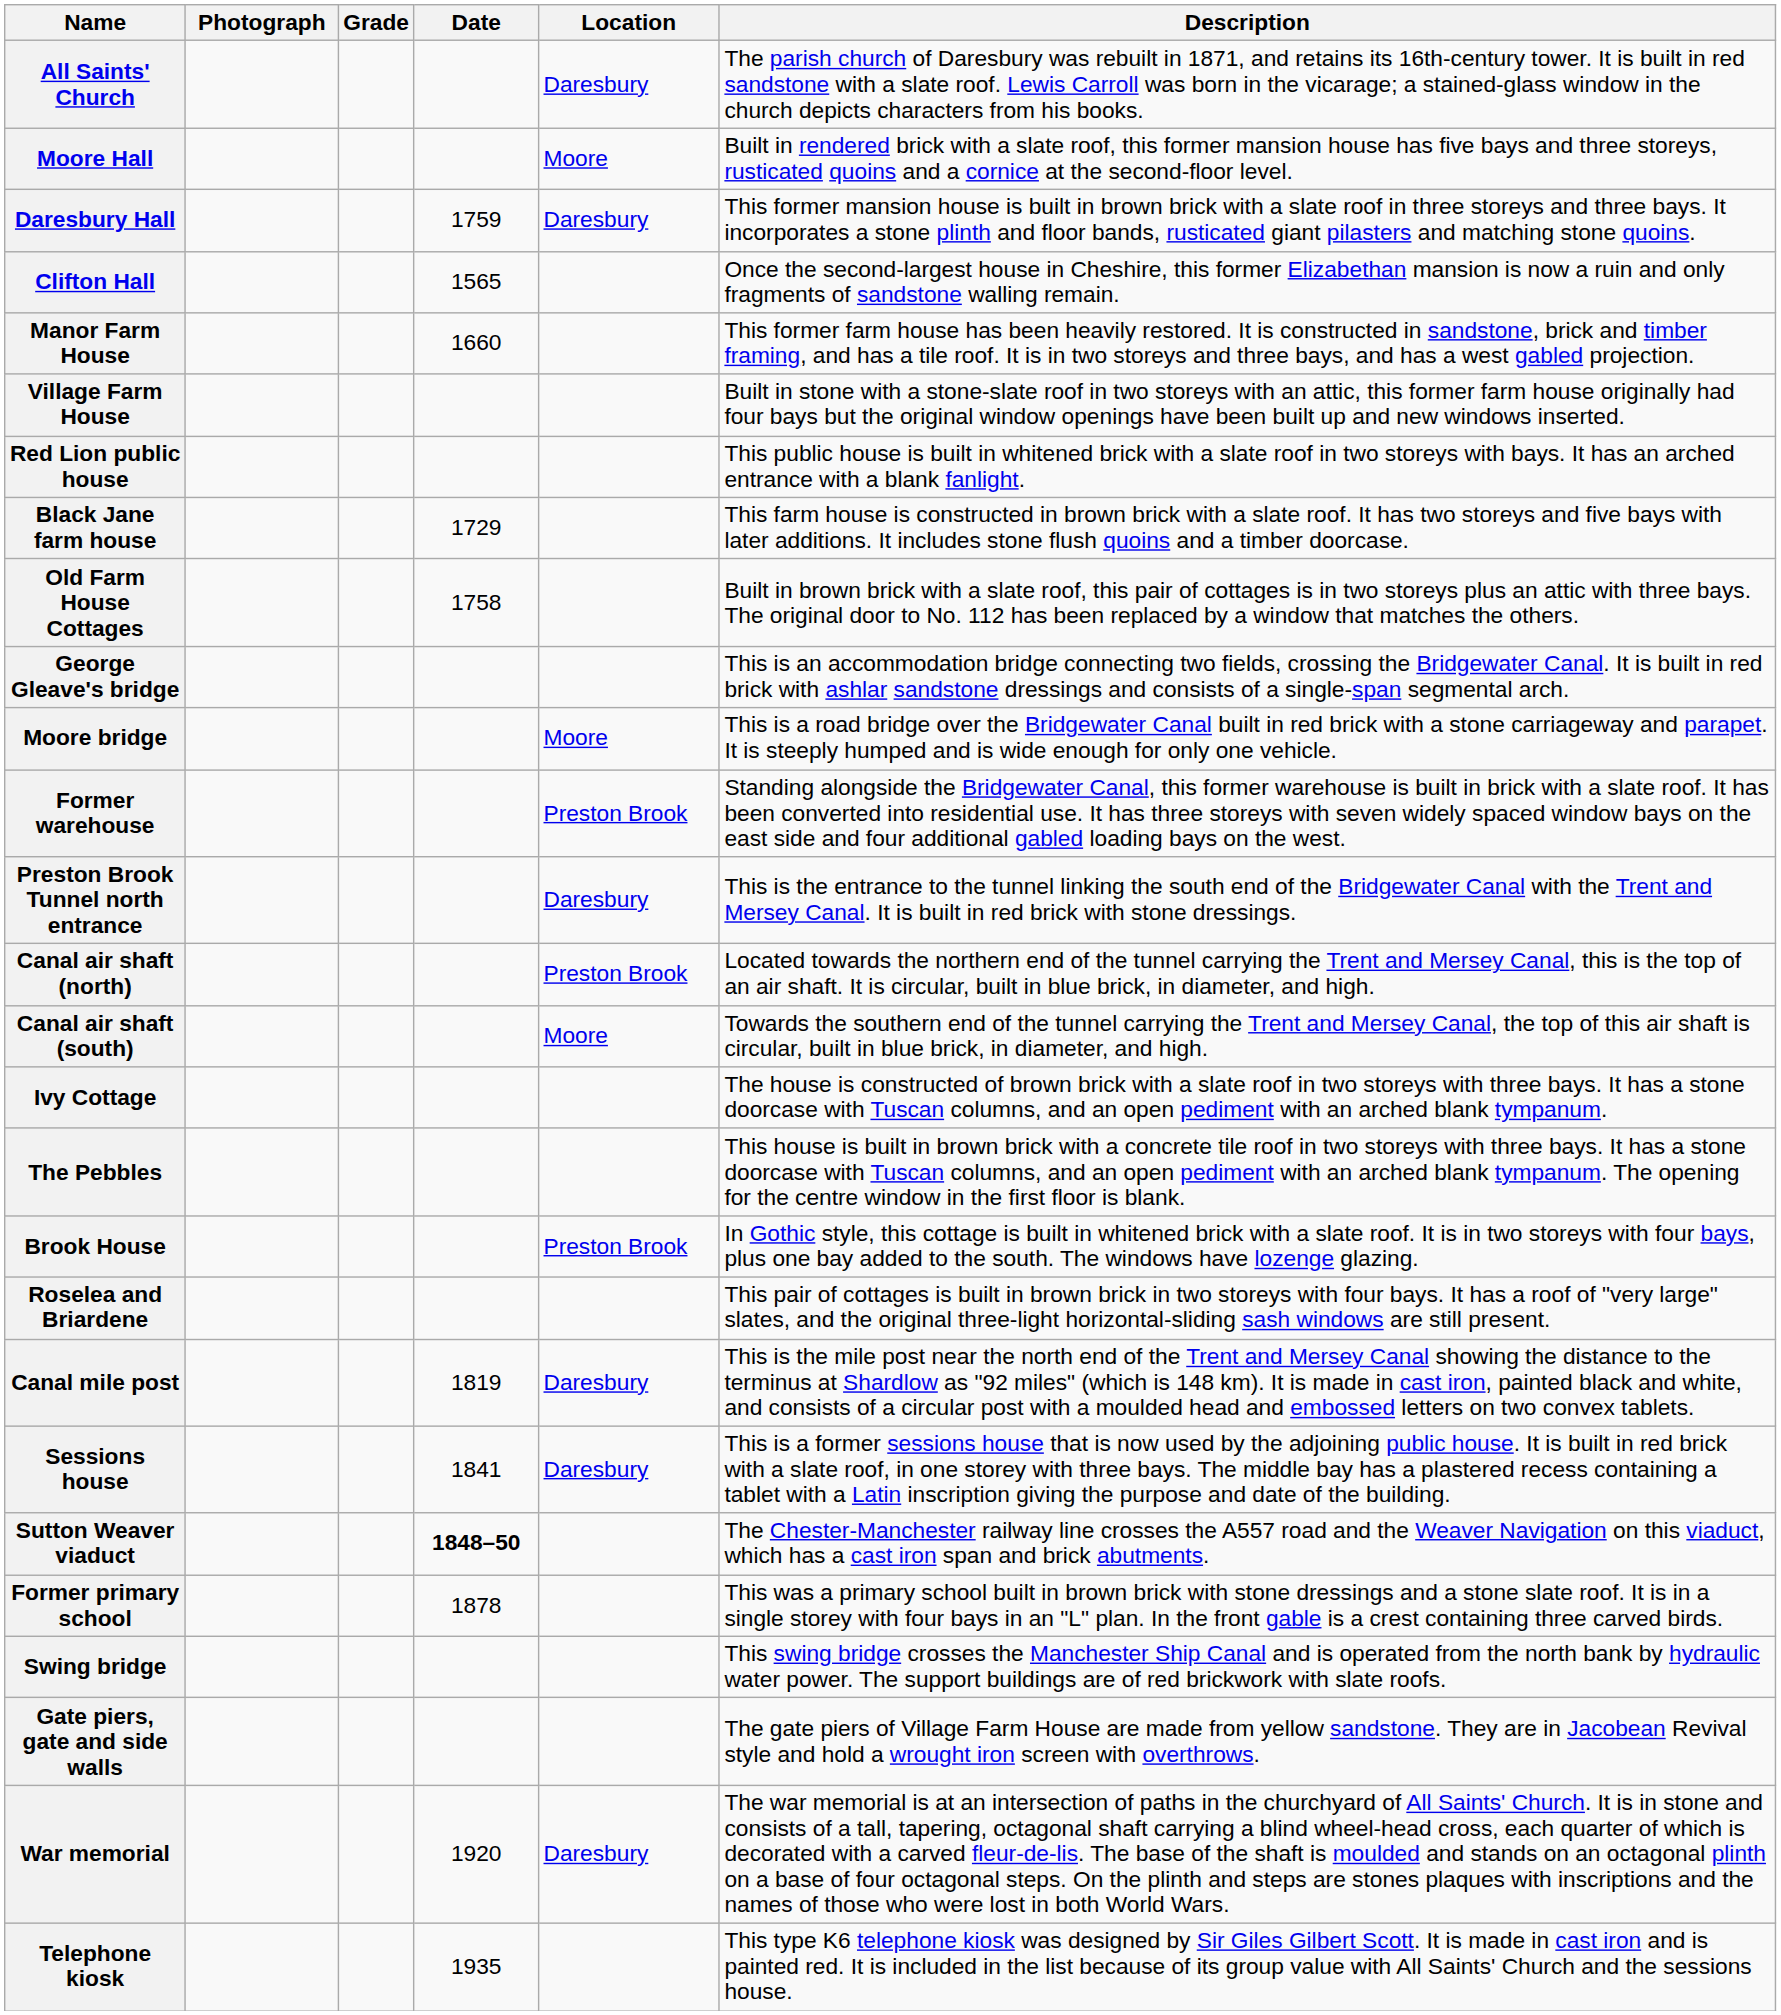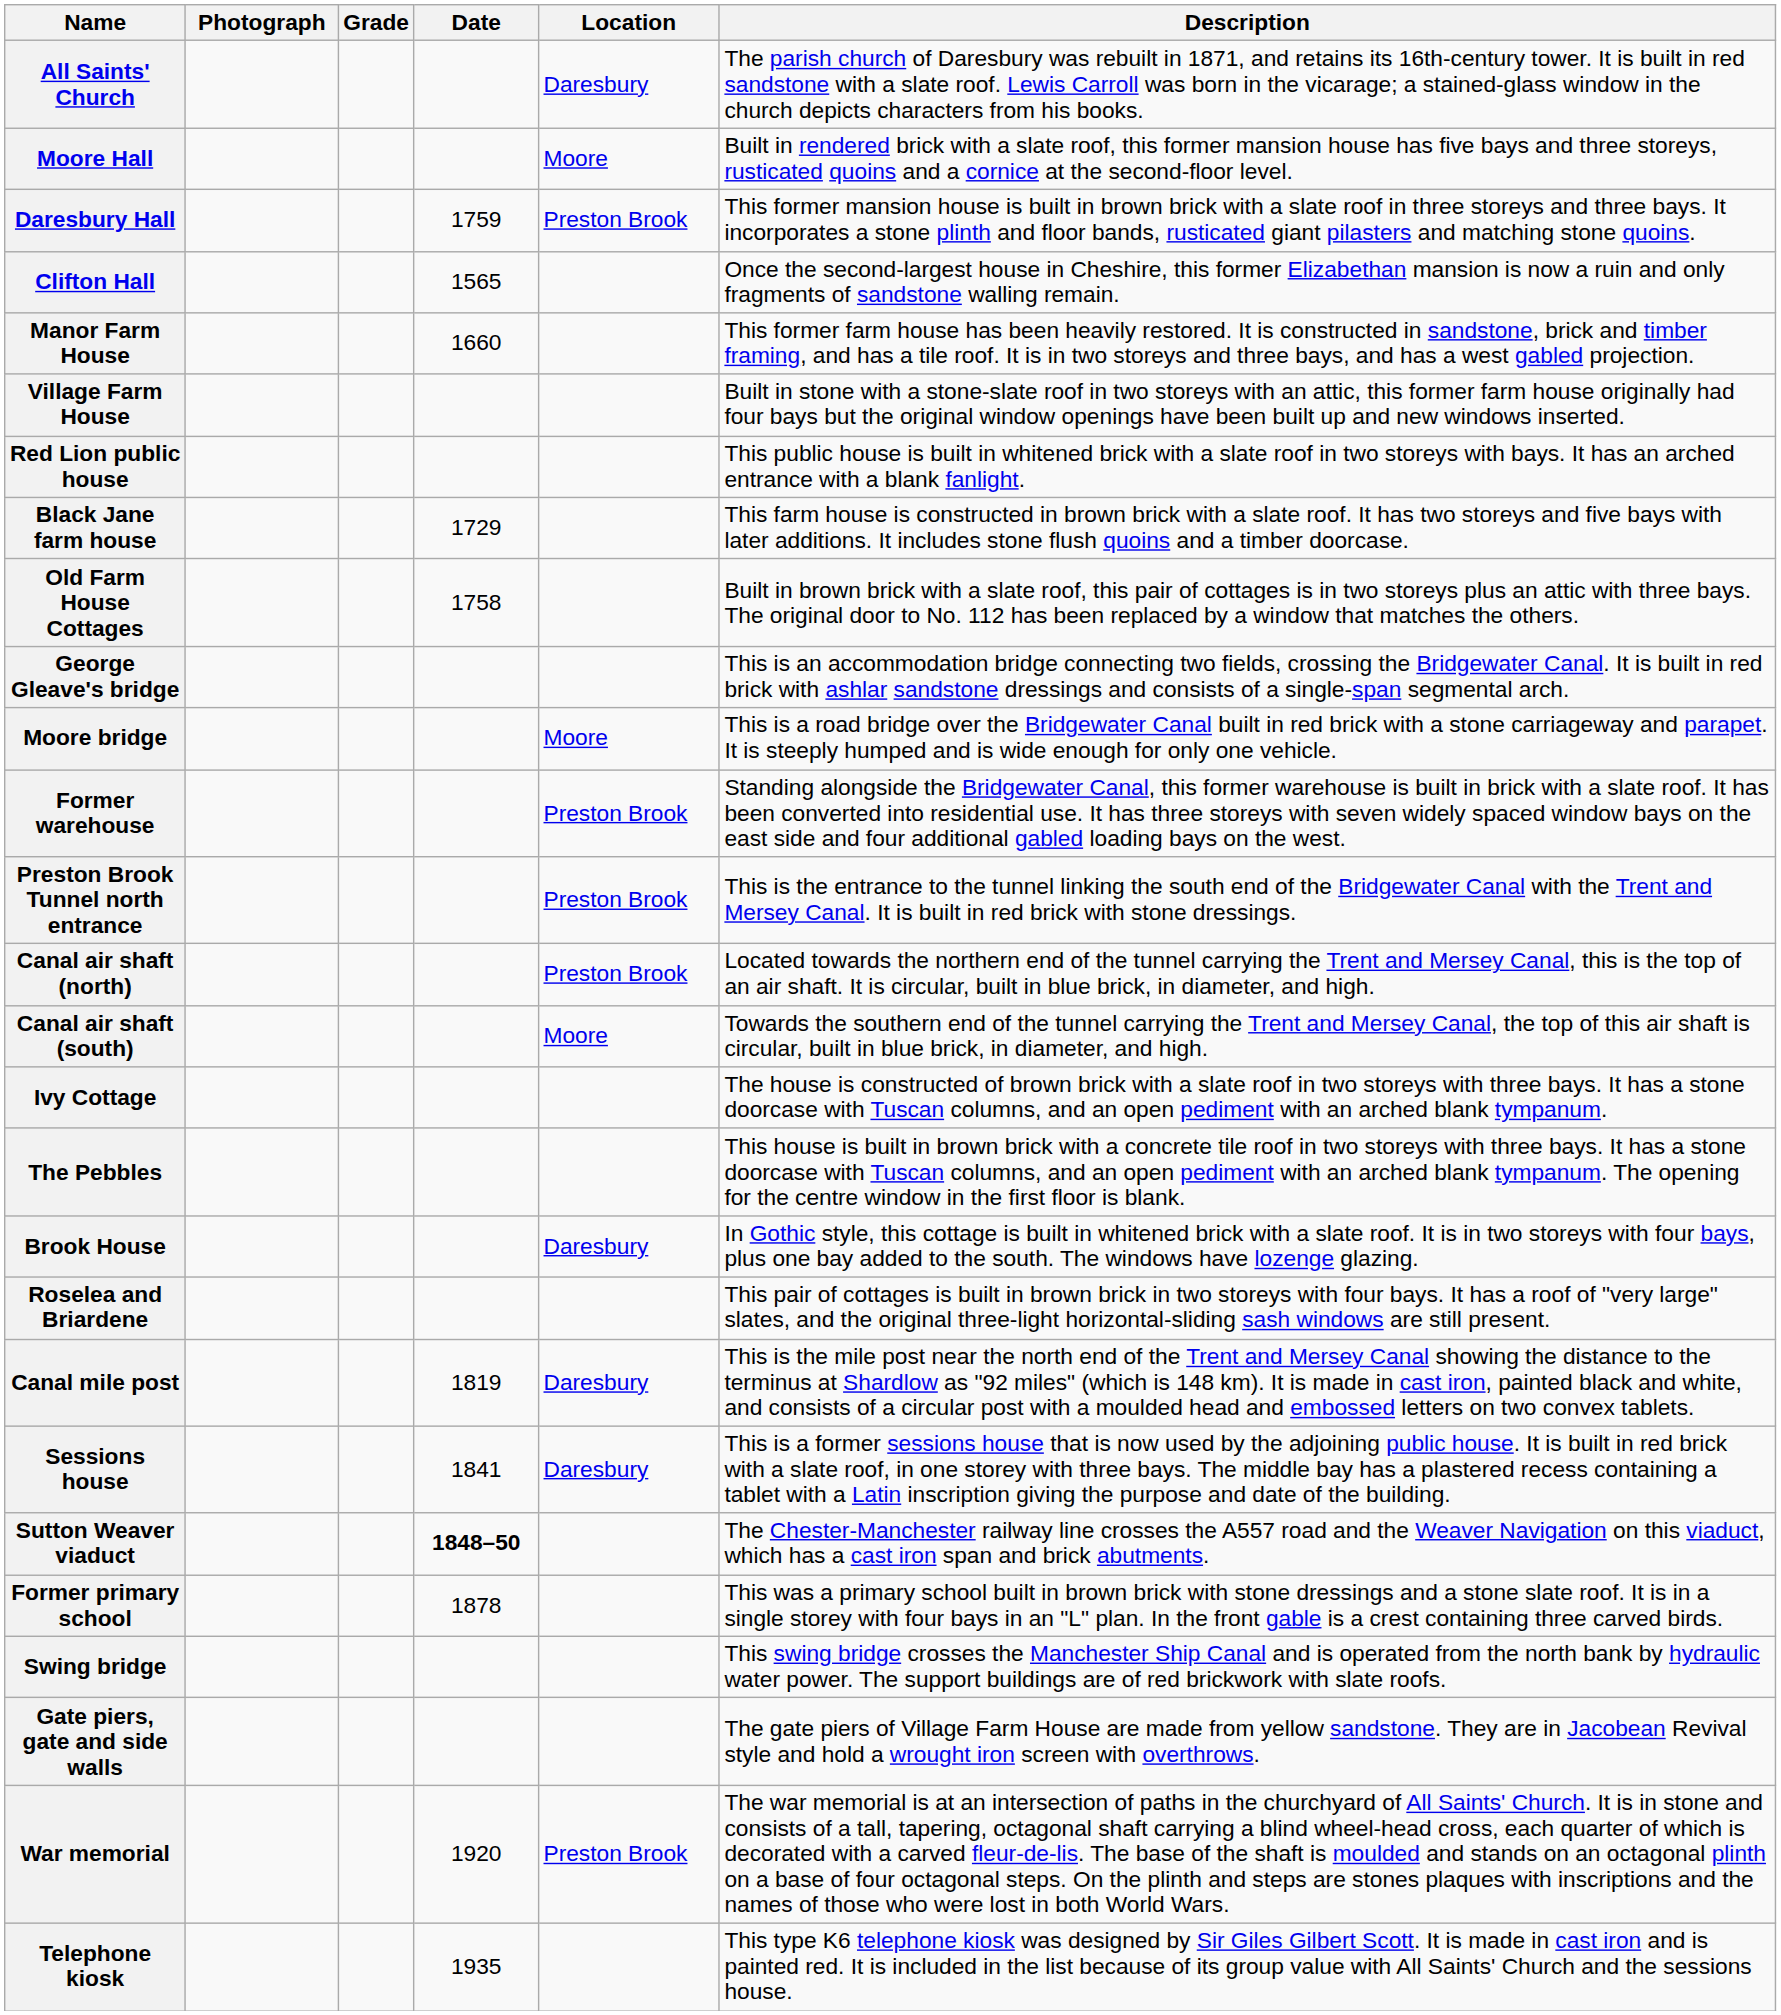Daresbury Hall | Location: Daresbury -> Preston Brook
Preston Brook Tunnel north entrance | Location: Daresbury -> Preston Brook
Brook House | Location: Preston Brook -> Daresbury
War memorial | Location: Daresbury -> Preston Brook
